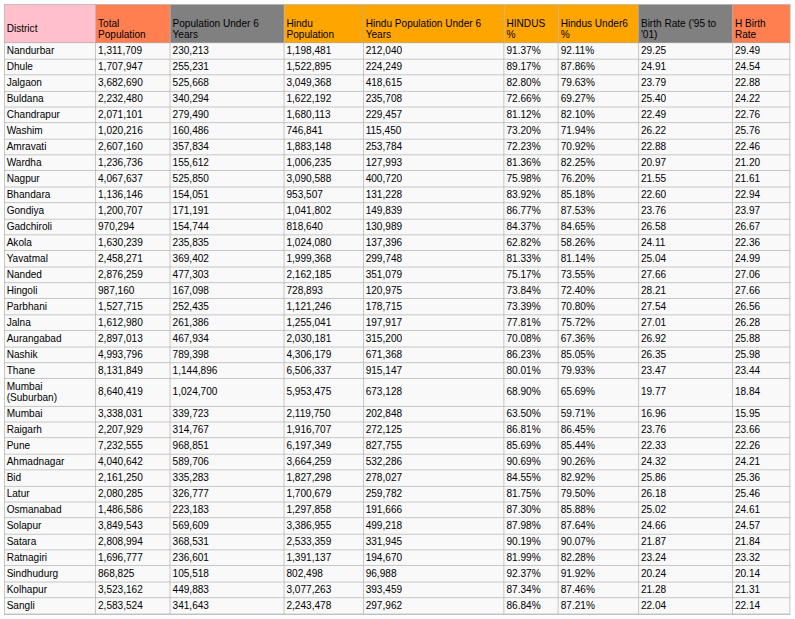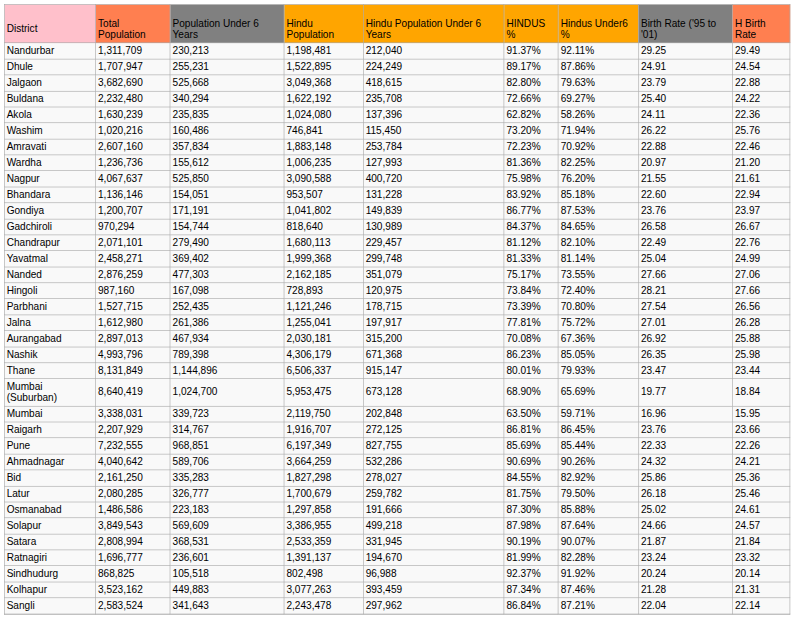rows swapped: Akola <-> Chandrapur
